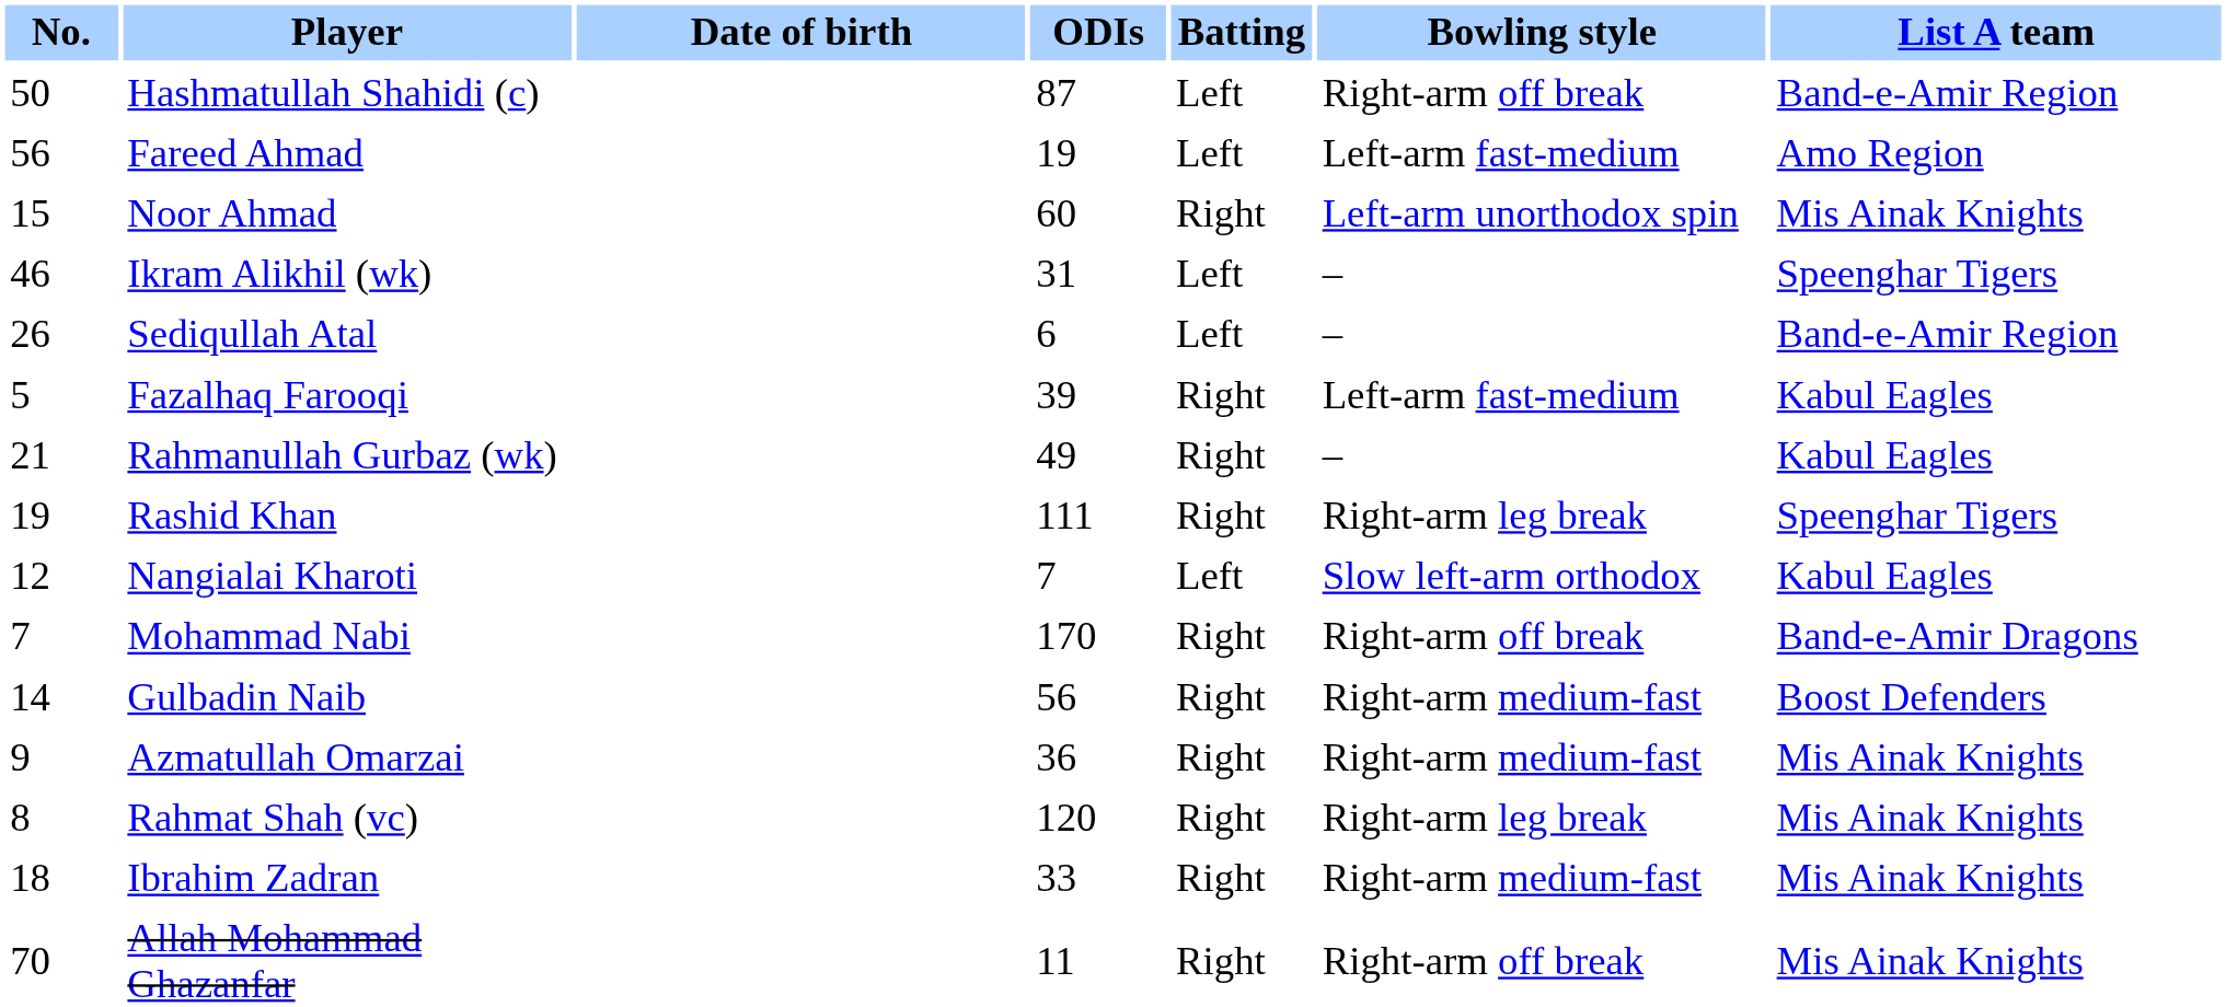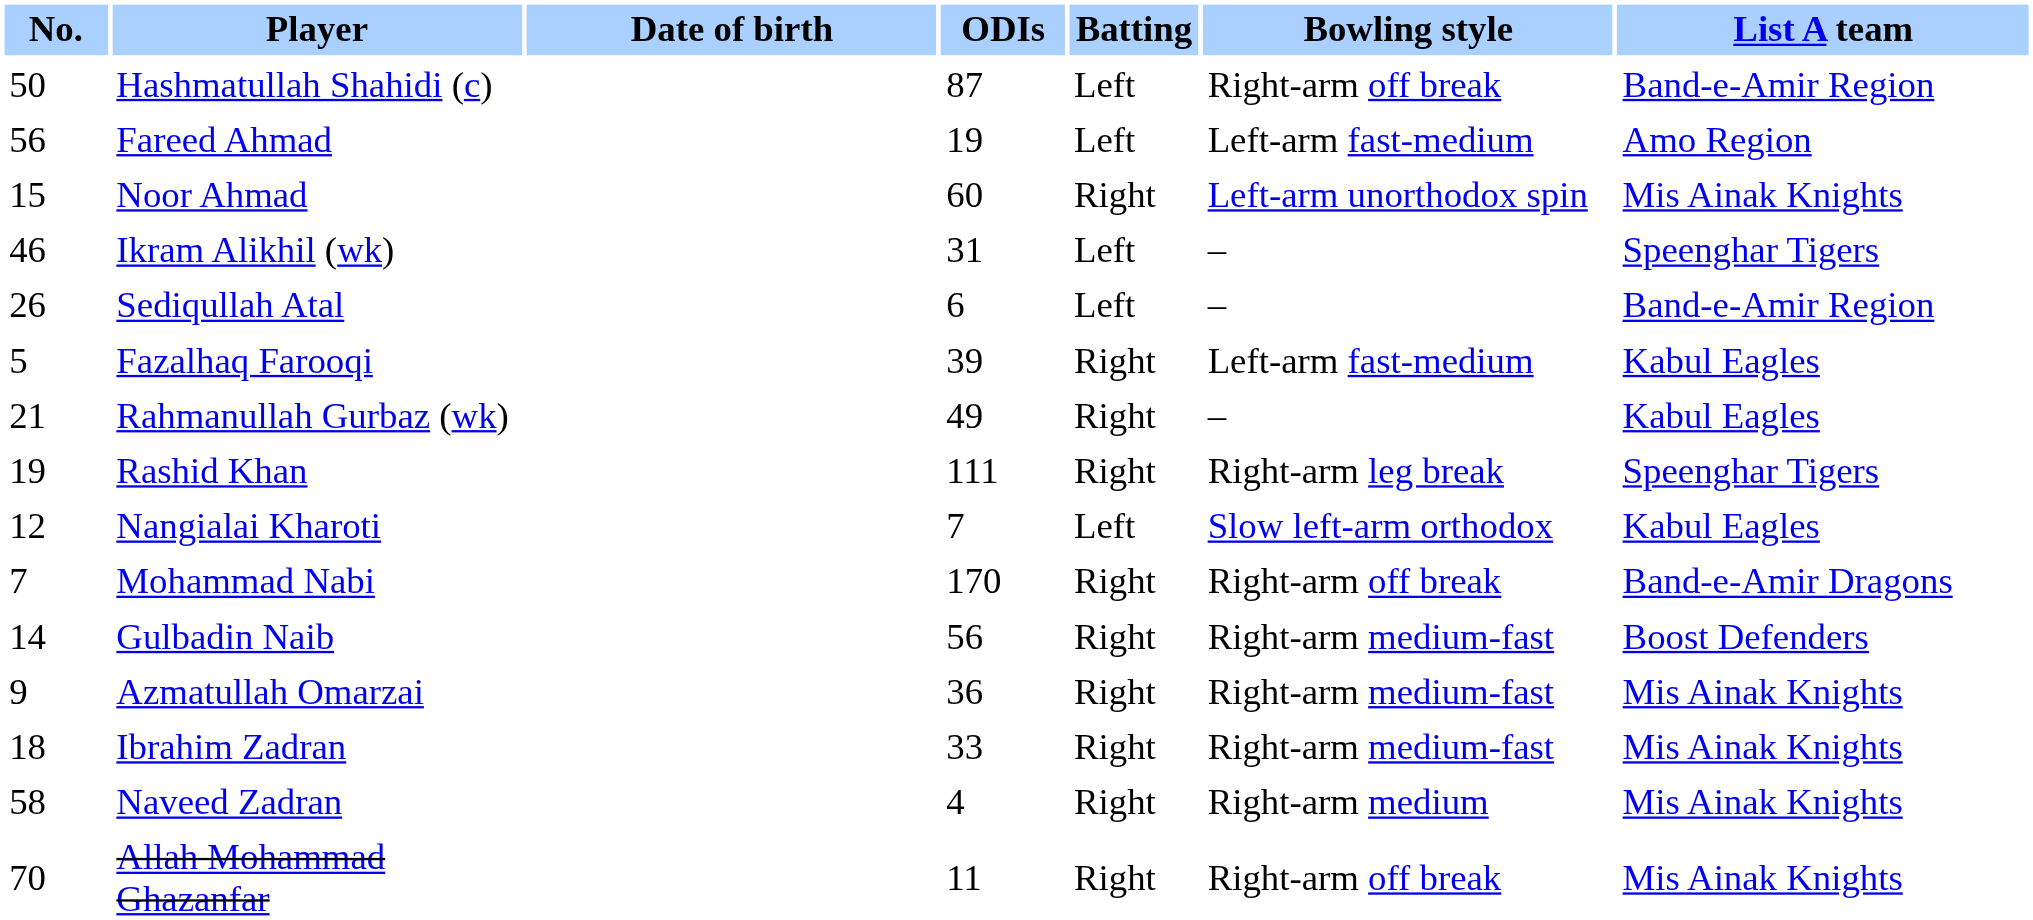- row: 8 | Rahmat Shah (vc) | 120 | Right | Right-arm leg break | Mis Ainak Knights
+ row: 58 | Naveed Zadran | 4 | Right | Right-arm medium | Mis Ainak Knights
